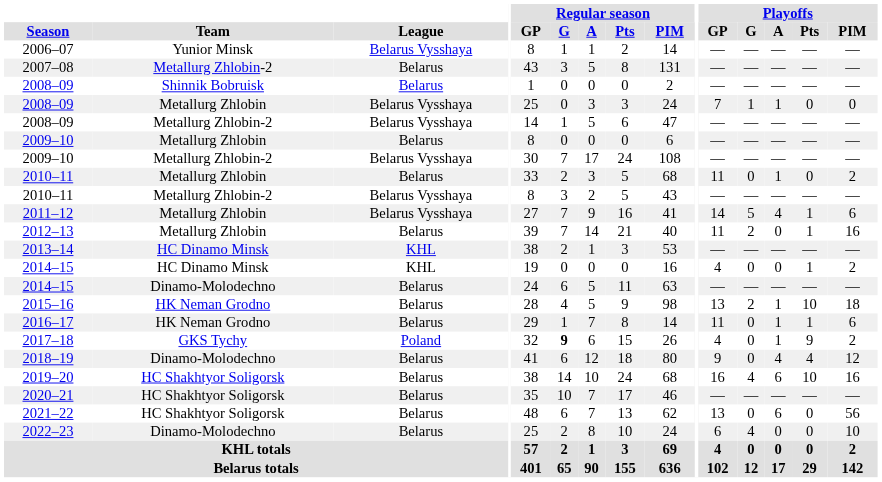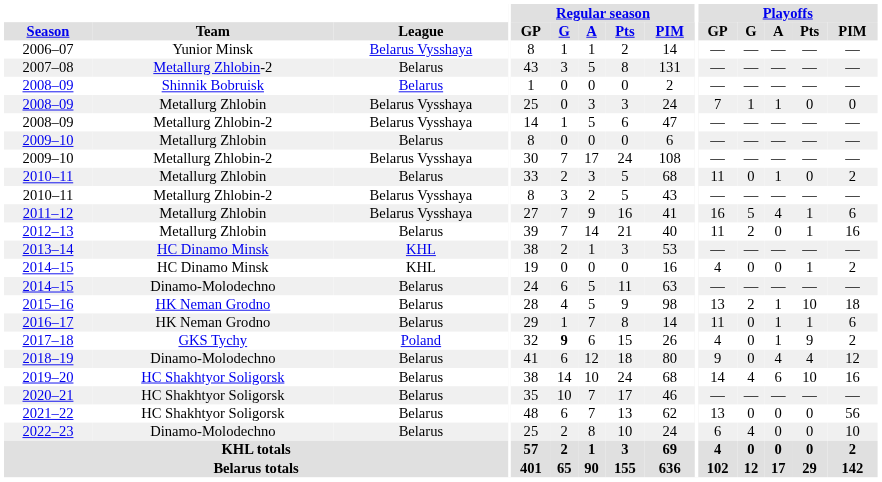2011–12 | Playoffs / GP: 14 -> 16
2019–20 | Playoffs / GP: 16 -> 14
2021–22 | Playoffs / A: 6 -> 0
